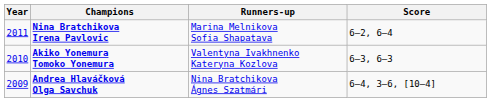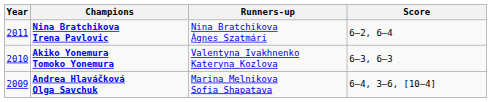Nina Bratchikova Irena Pavlovic | Runners-up: Marina Melnikova Sofia Shapatava -> Nina Bratchikova Ágnes Szatmári
Andrea Hlaváčková Olga Savchuk | Runners-up: Nina Bratchikova Ágnes Szatmári -> Marina Melnikova Sofia Shapatava
